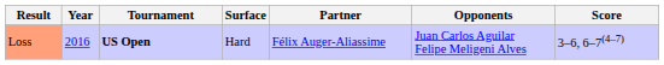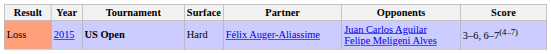Loss | Year: 2016 -> 2015
